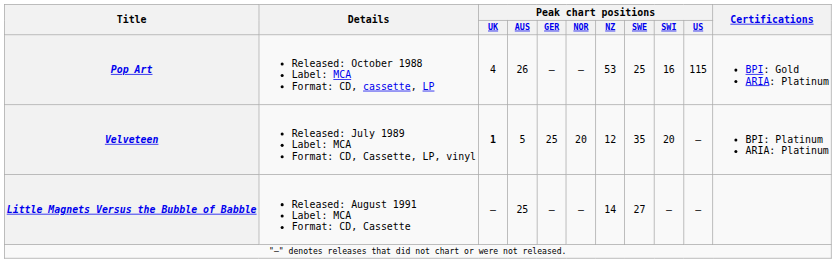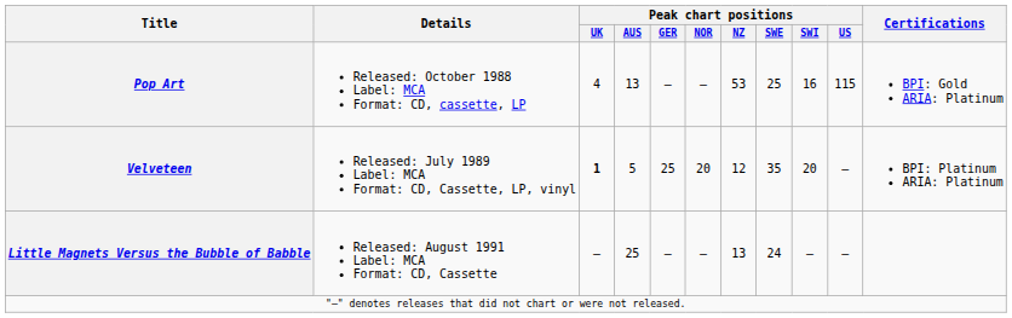Pop Art | Peak chart positions / AUS: 26 -> 13
Little Magnets Versus the Bubble of Babble | Peak chart positions / NZ: 14 -> 13
Little Magnets Versus the Bubble of Babble | Peak chart positions / SWE: 27 -> 24
